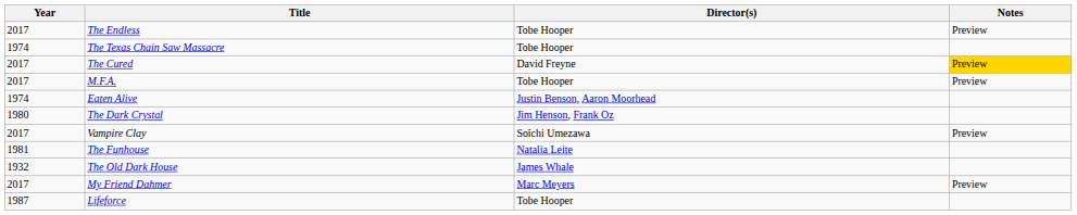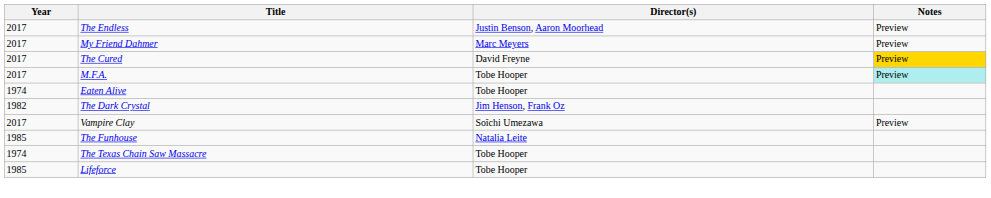The Endless | Director(s): Tobe Hooper -> Justin Benson, Aaron Moorhead
rows swapped: The Texas Chain Saw Massacre <-> My Friend Dahmer
M.F.A. | Notes: no background -> paleturquoise background
Eaten Alive | Director(s): Justin Benson, Aaron Moorhead -> Tobe Hooper
The Dark Crystal | Year: 1980 -> 1982
The Funhouse | Year: 1981 -> 1985
- row: 1932 | The Old Dark House | James Whale
Lifeforce | Year: 1987 -> 1985
